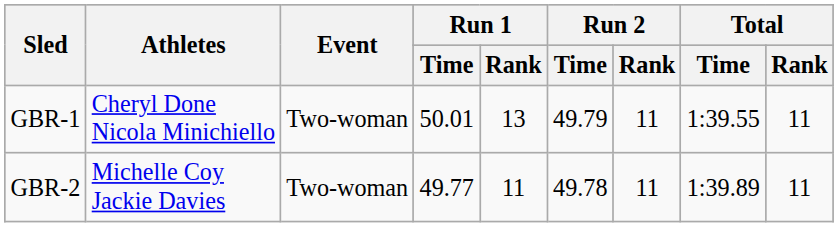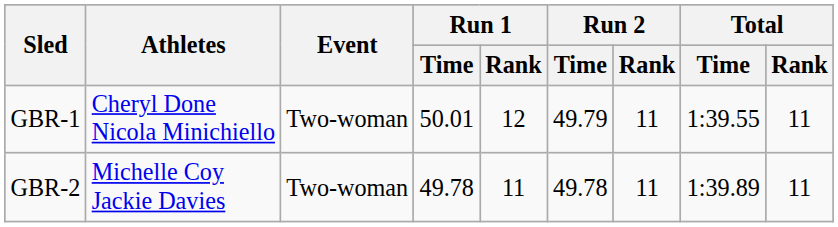GBR-1 | Run 1 / Rank: 13 -> 12
GBR-2 | Run 1 / Time: 49.77 -> 49.78
